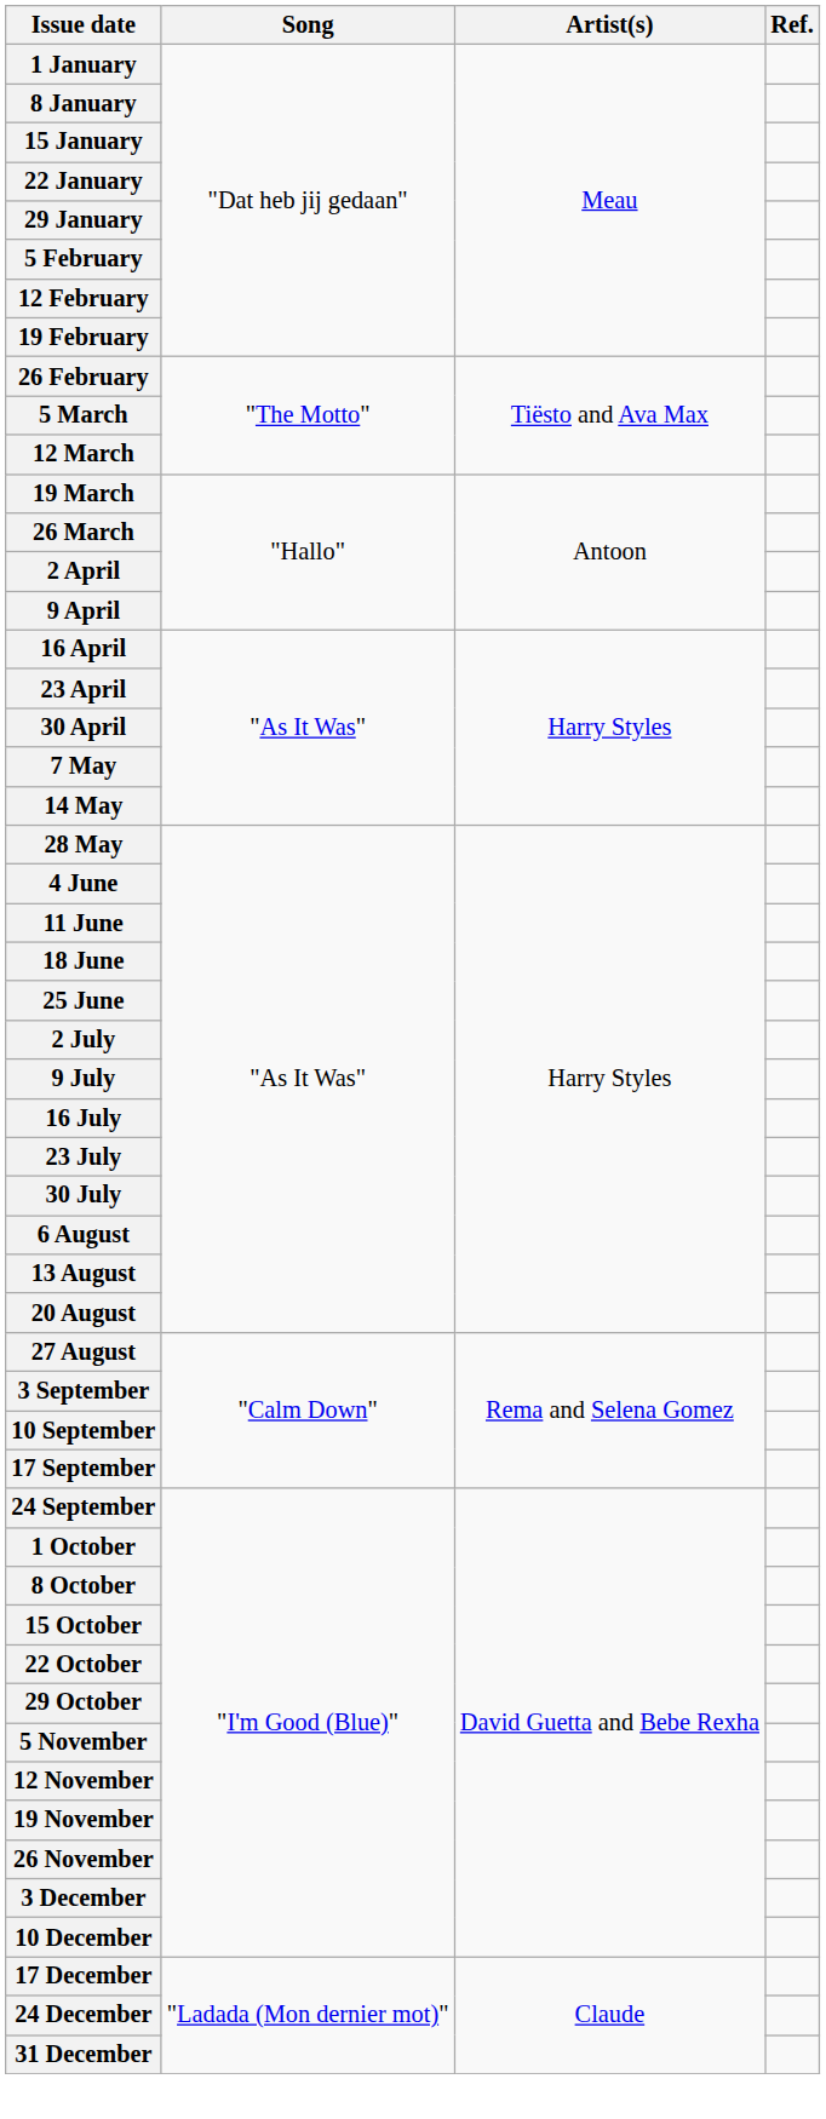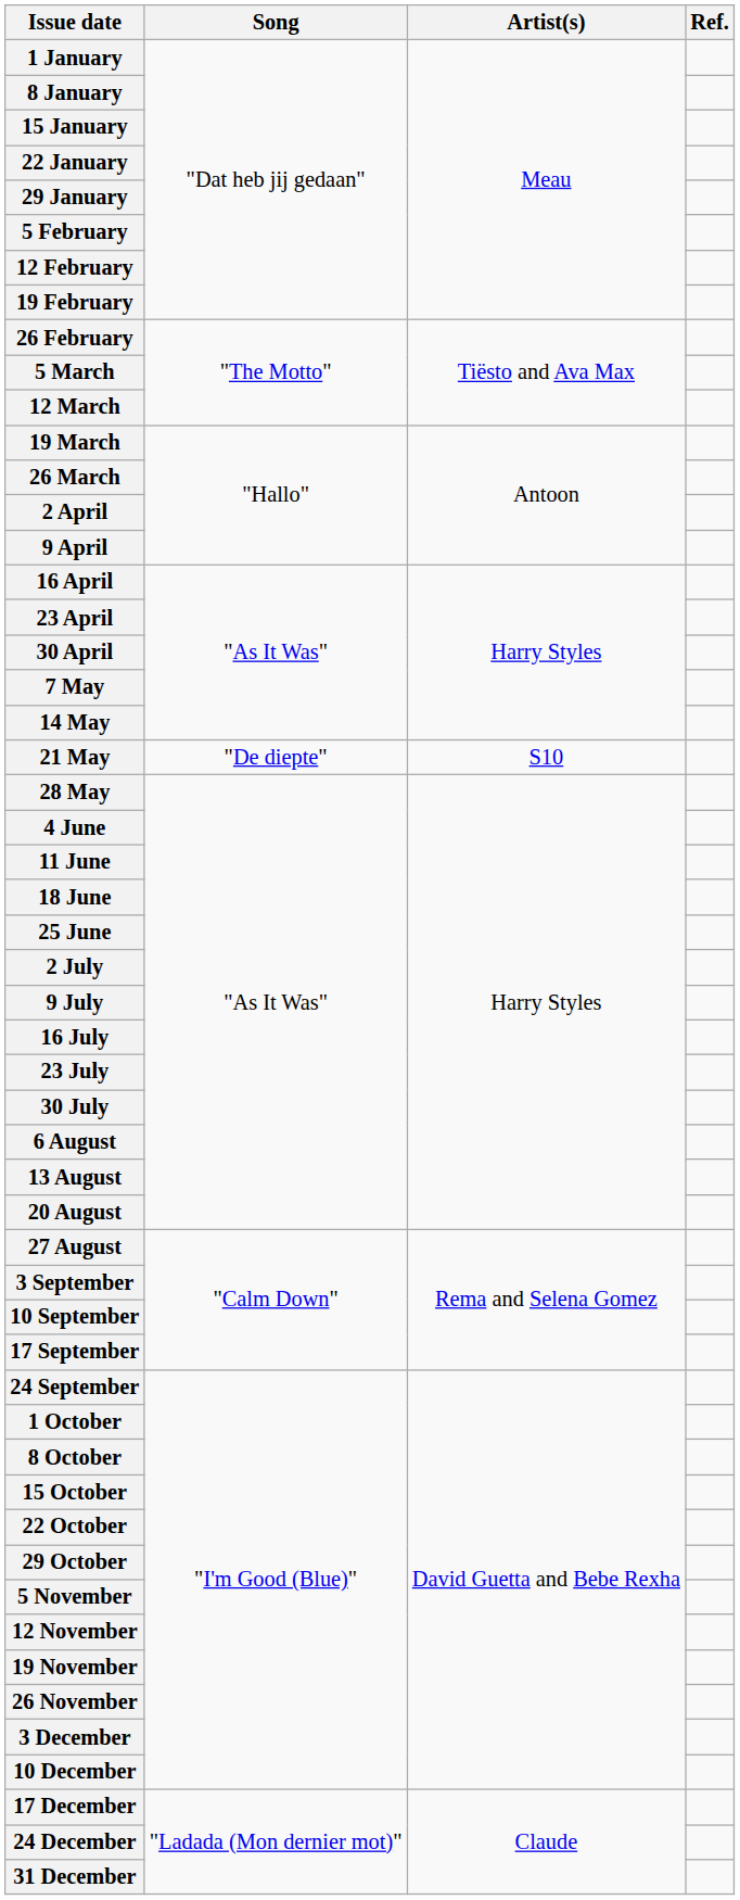+ row: 21 May | "De diepte" | S10
